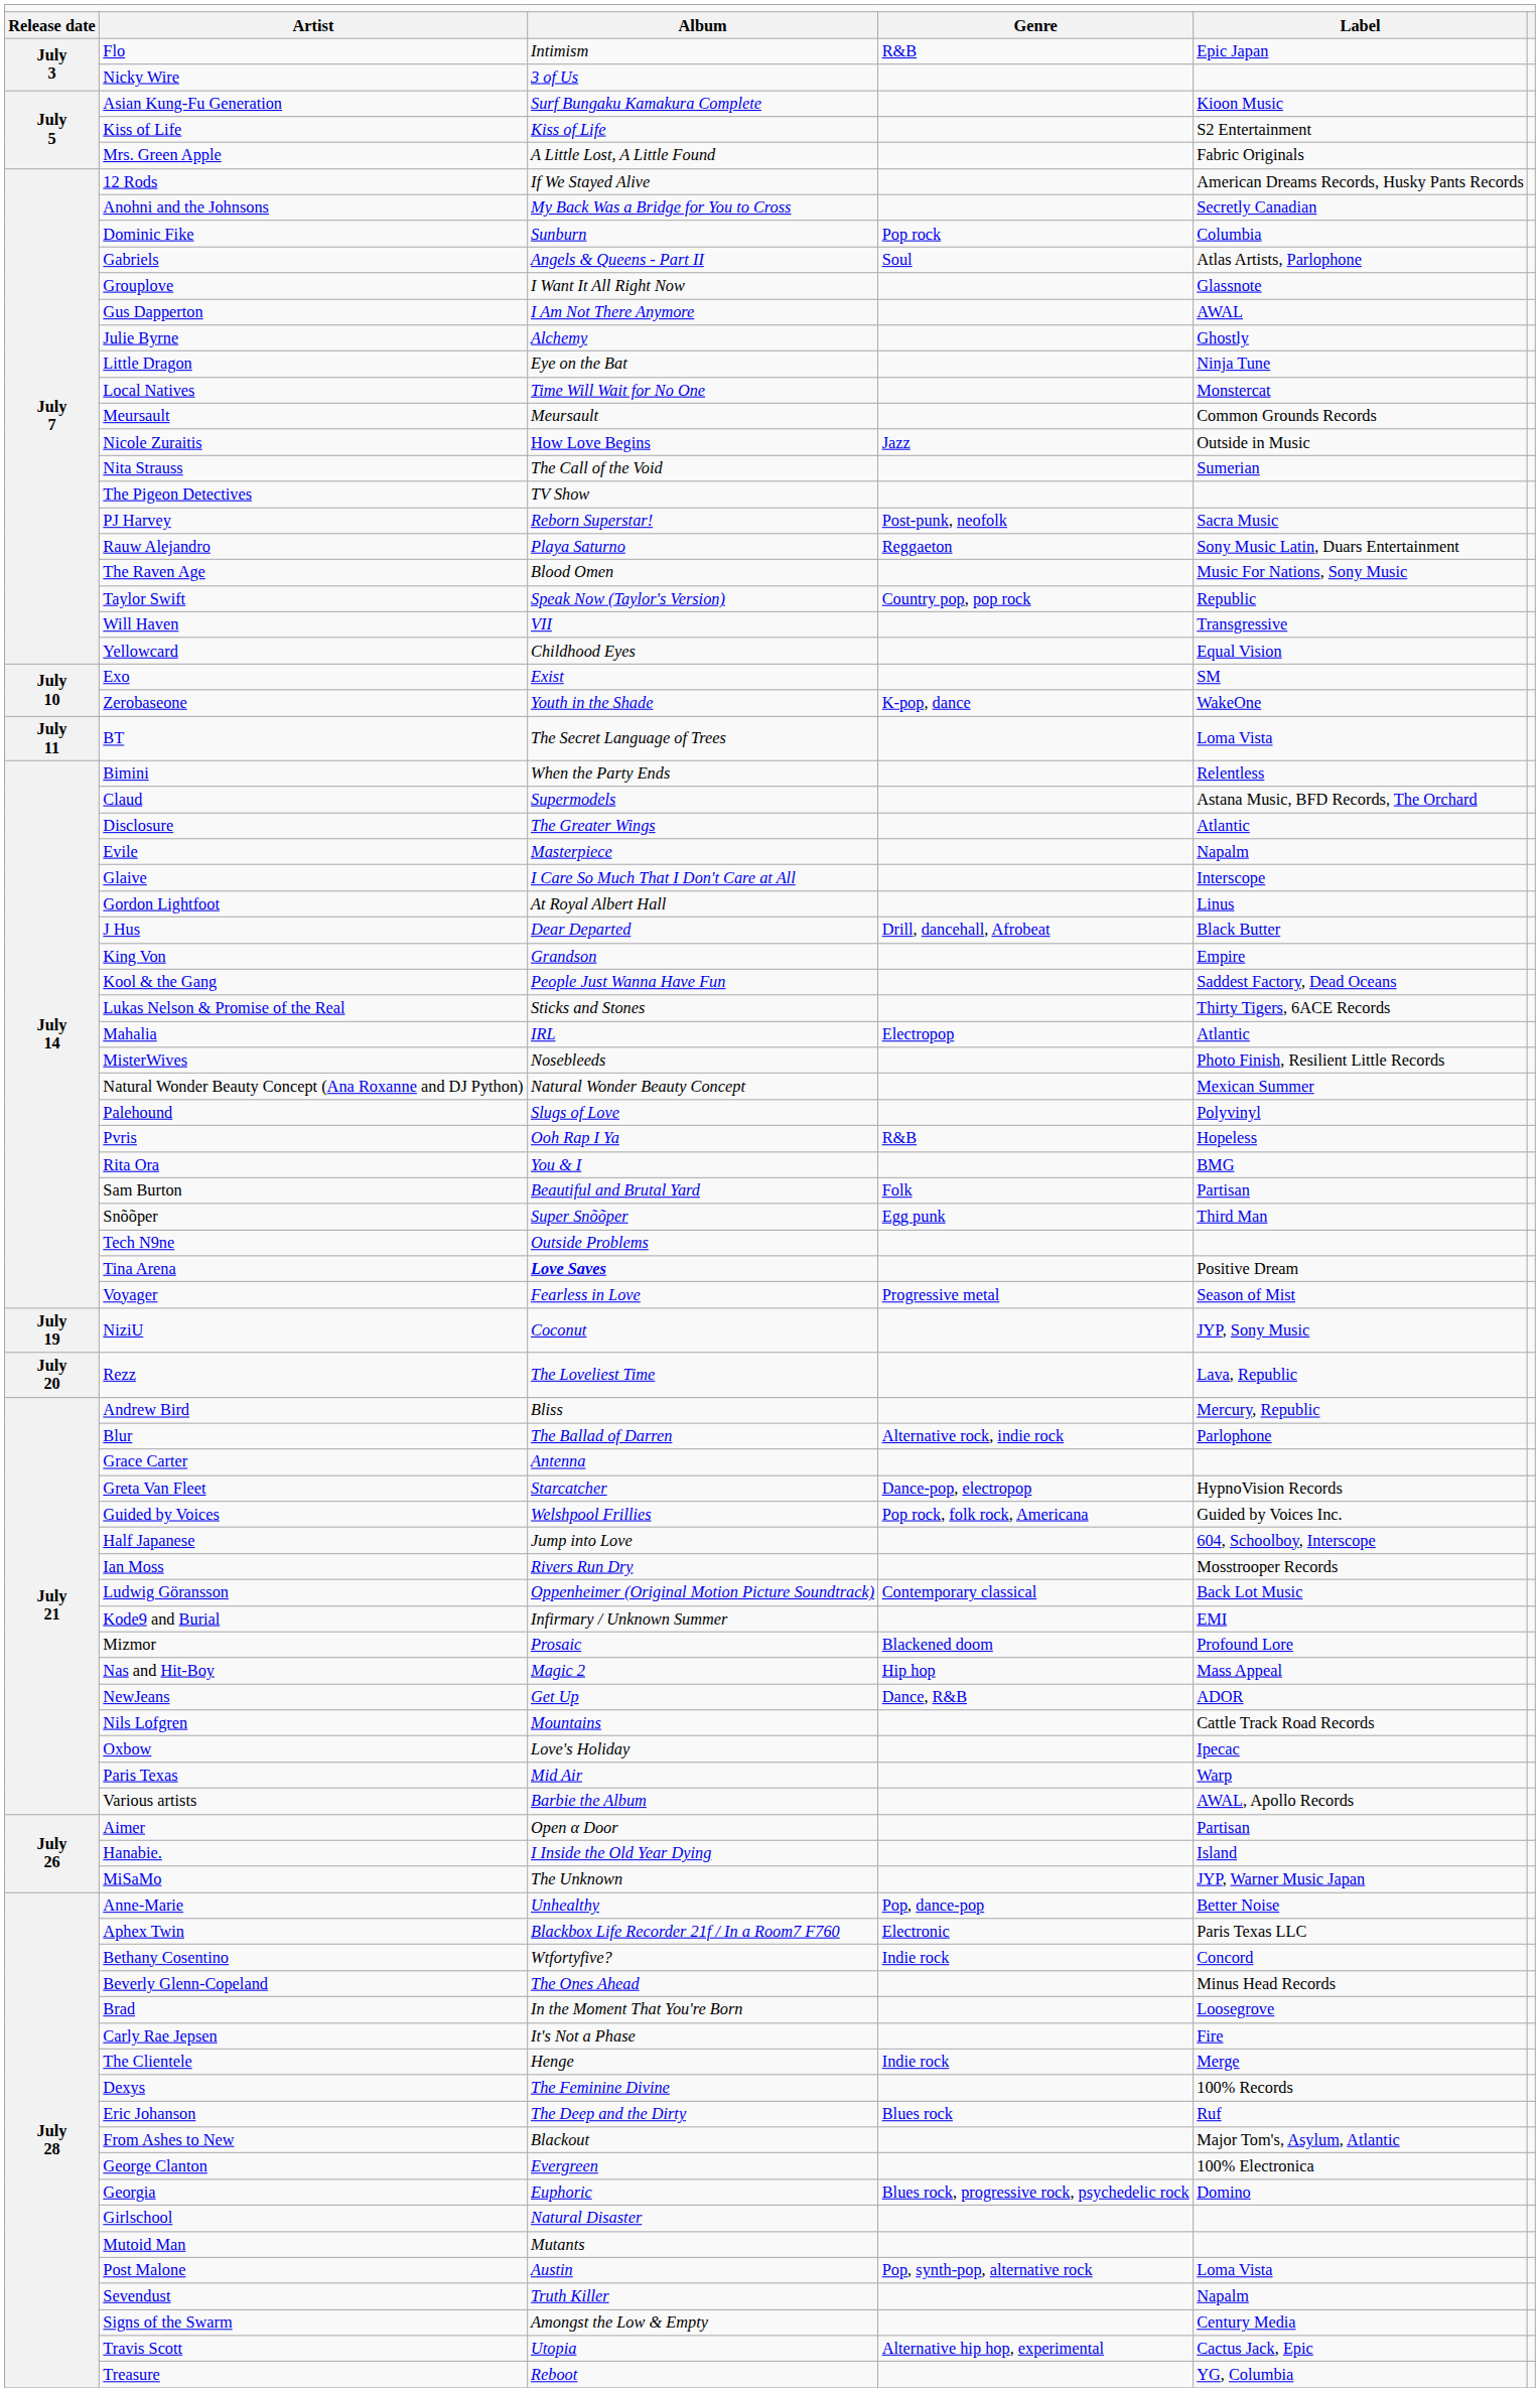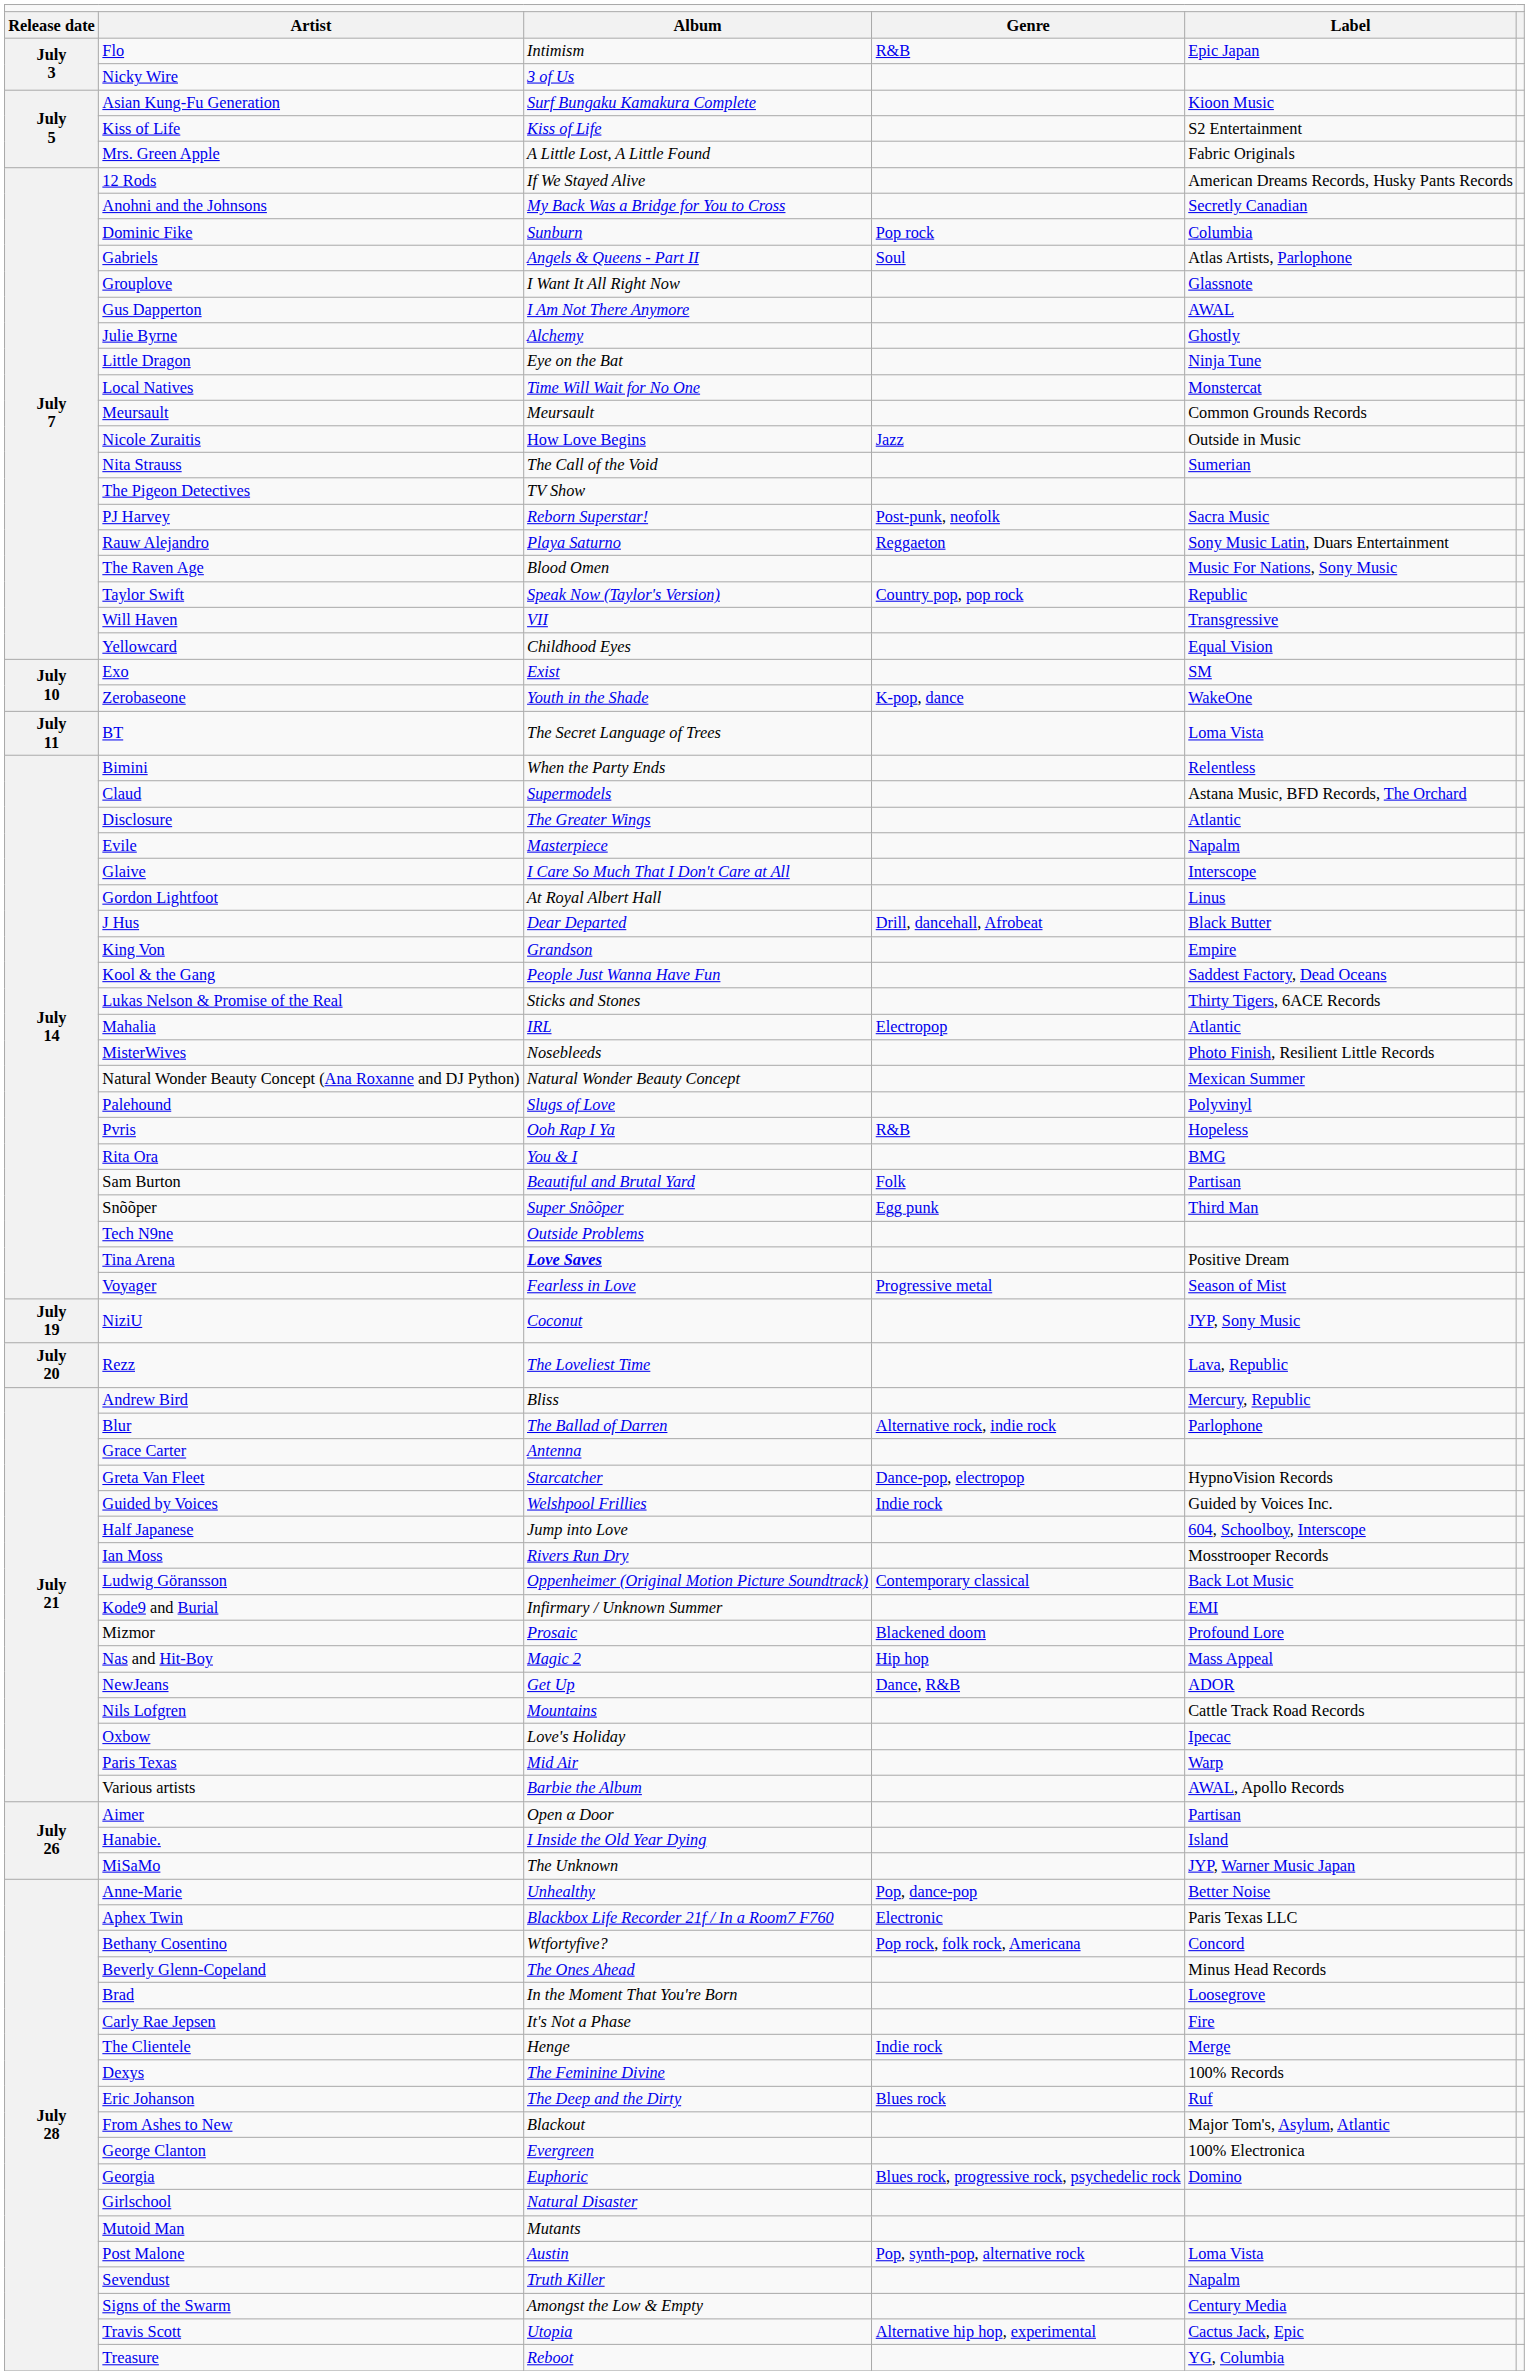Guided by Voices | column 4: Pop rock, folk rock, Americana -> Indie rock
Bethany Cosentino | column 4: Indie rock -> Pop rock, folk rock, Americana
